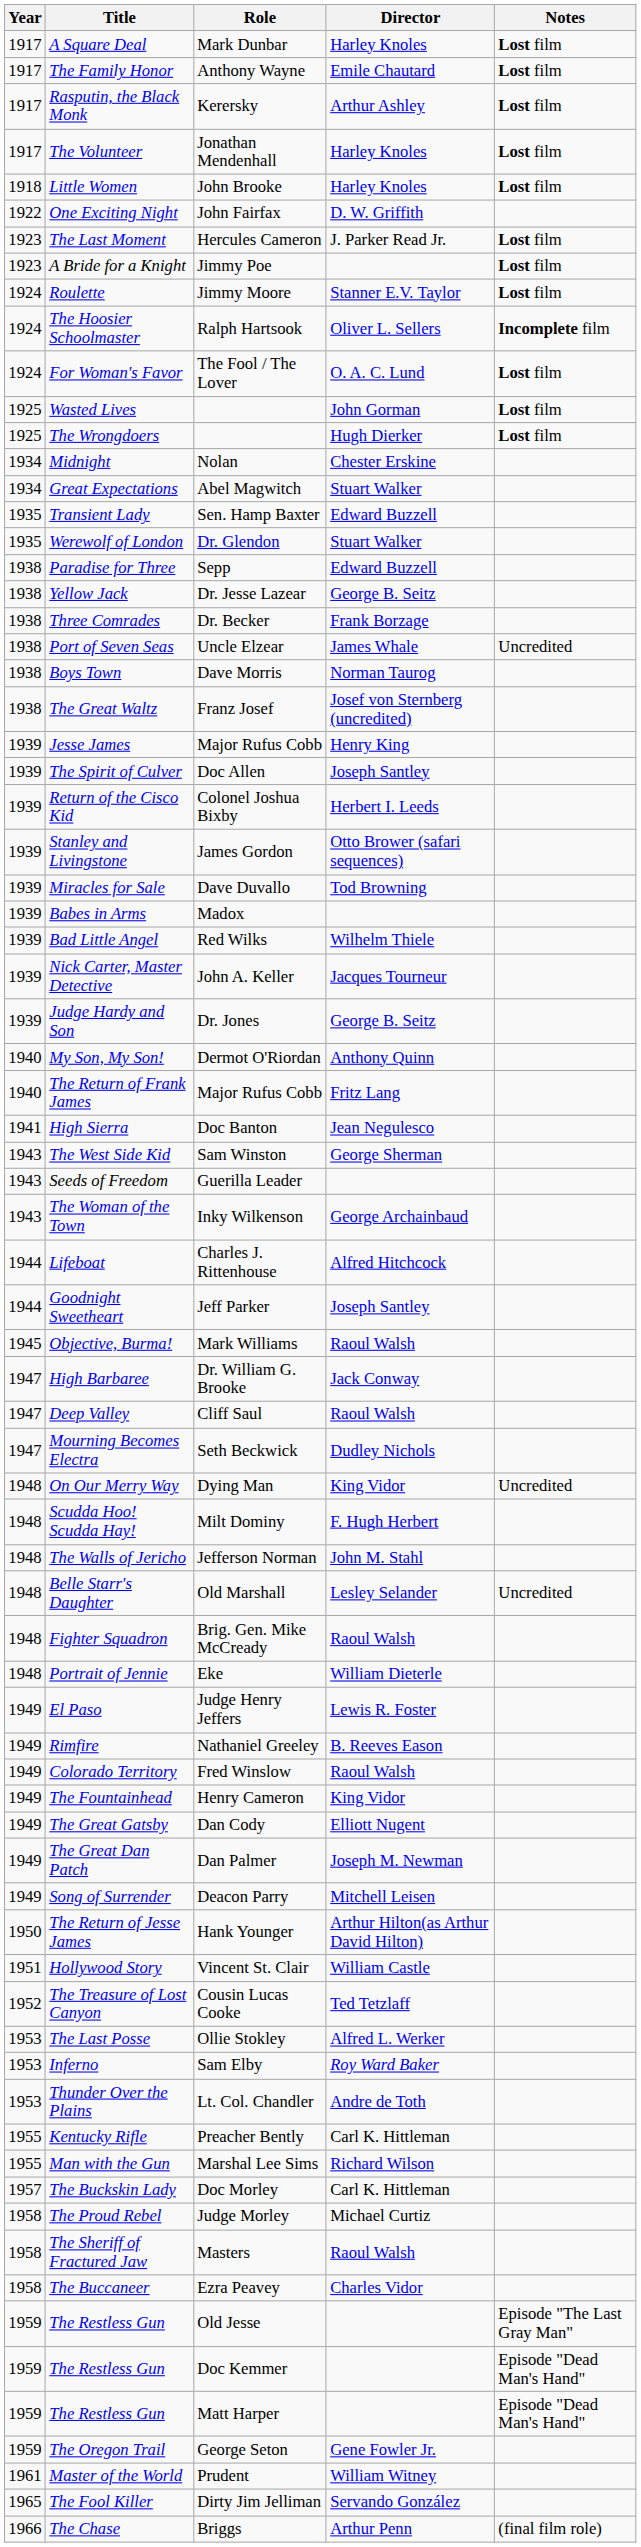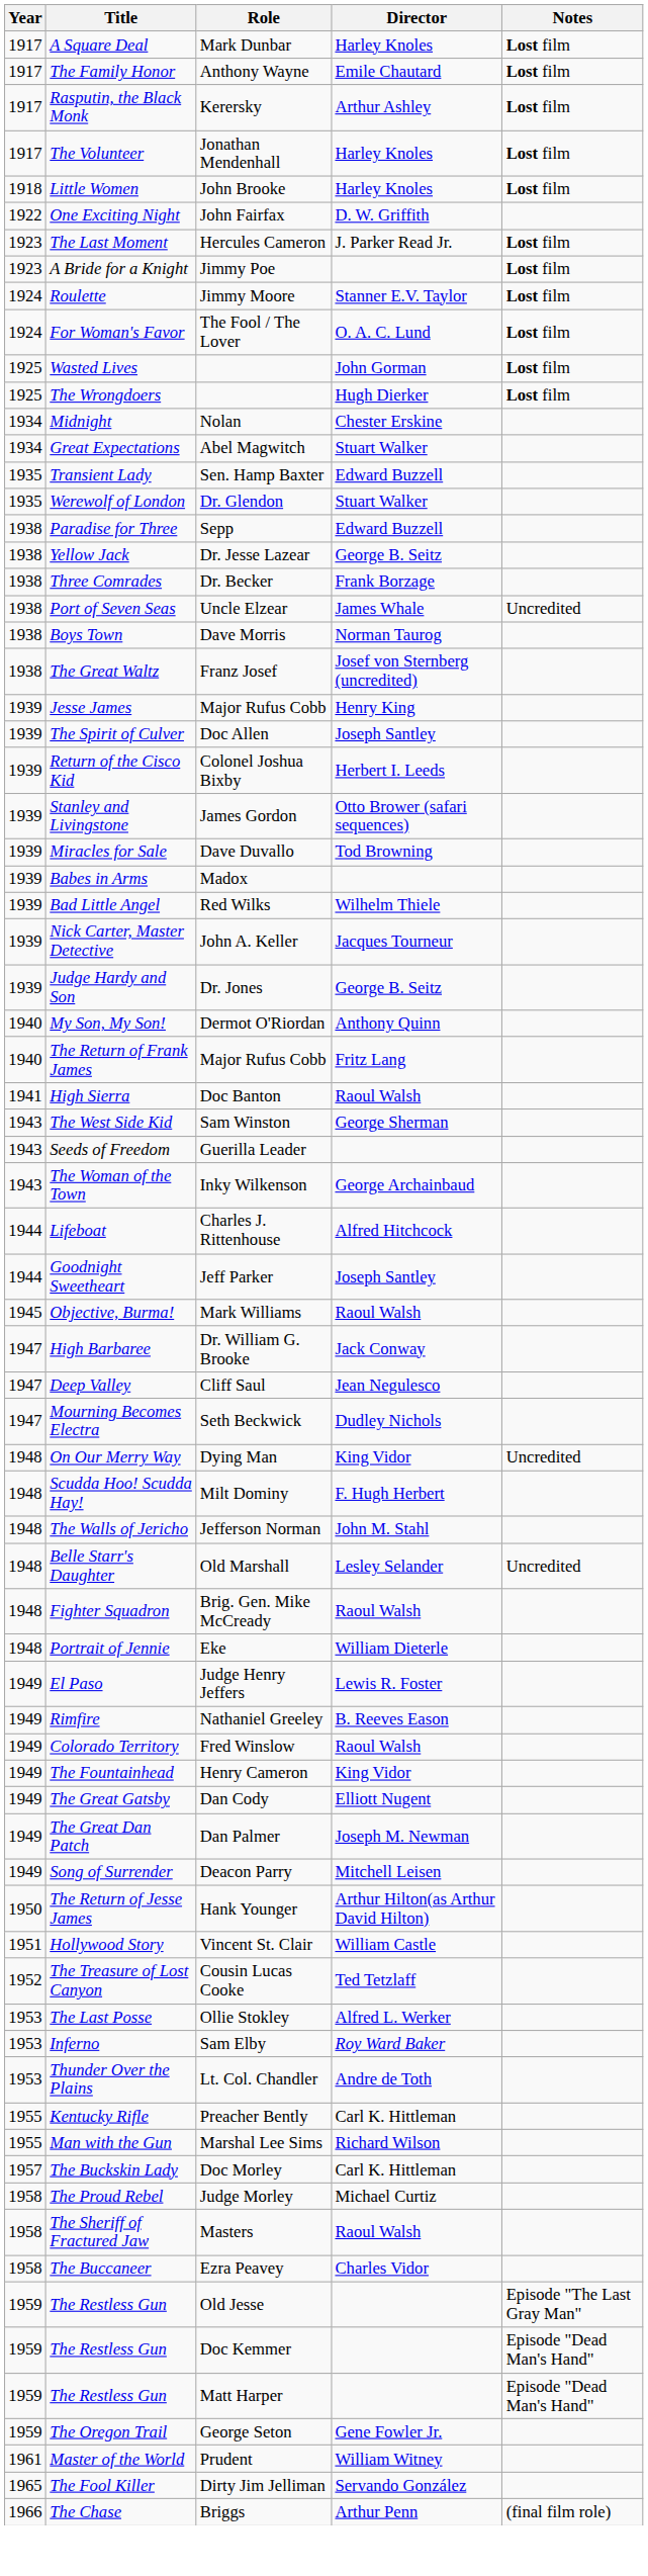- row: 1924 | The Hoosier Schoolmaster | Ralph Hartsook | Oliver L. Sellers | Incomplete film
High Sierra | Director: Jean Negulesco -> Raoul Walsh
Deep Valley | Director: Raoul Walsh -> Jean Negulesco
